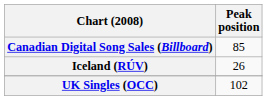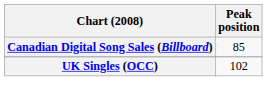- row: Iceland (RÚV) | 26
